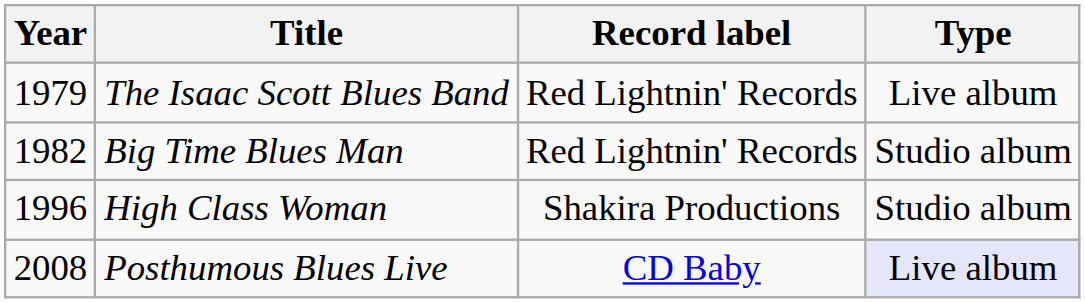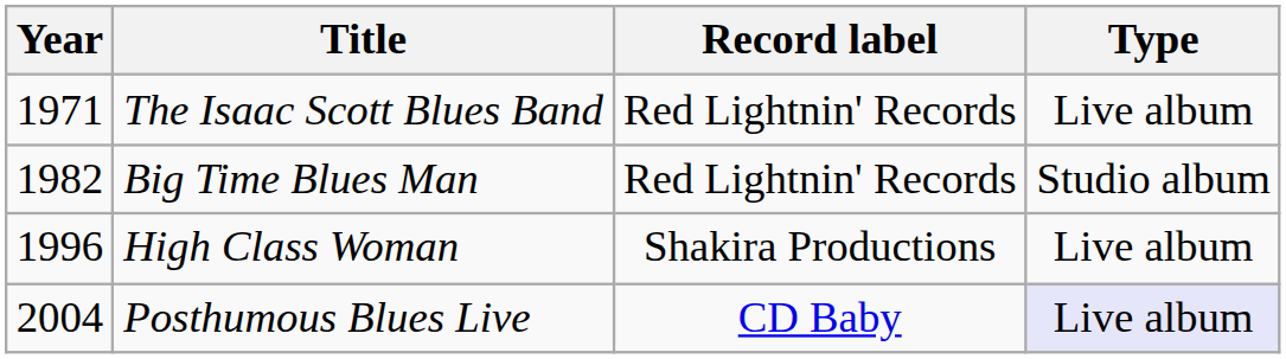The Isaac Scott Blues Band | Year: 1979 -> 1971
High Class Woman | Type: Studio album -> Live album
Posthumous Blues Live | Year: 2008 -> 2004
